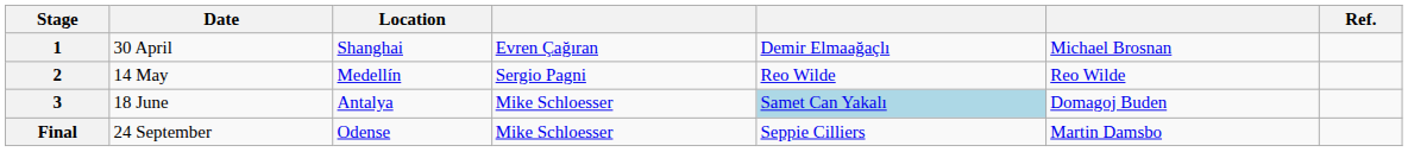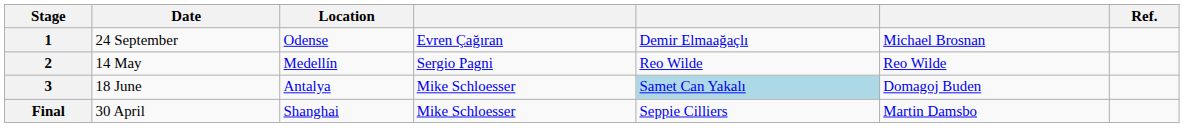1 | Date: 30 April -> 24 September
1 | Location: Shanghai -> Odense
Final | Date: 24 September -> 30 April
Final | Location: Odense -> Shanghai
